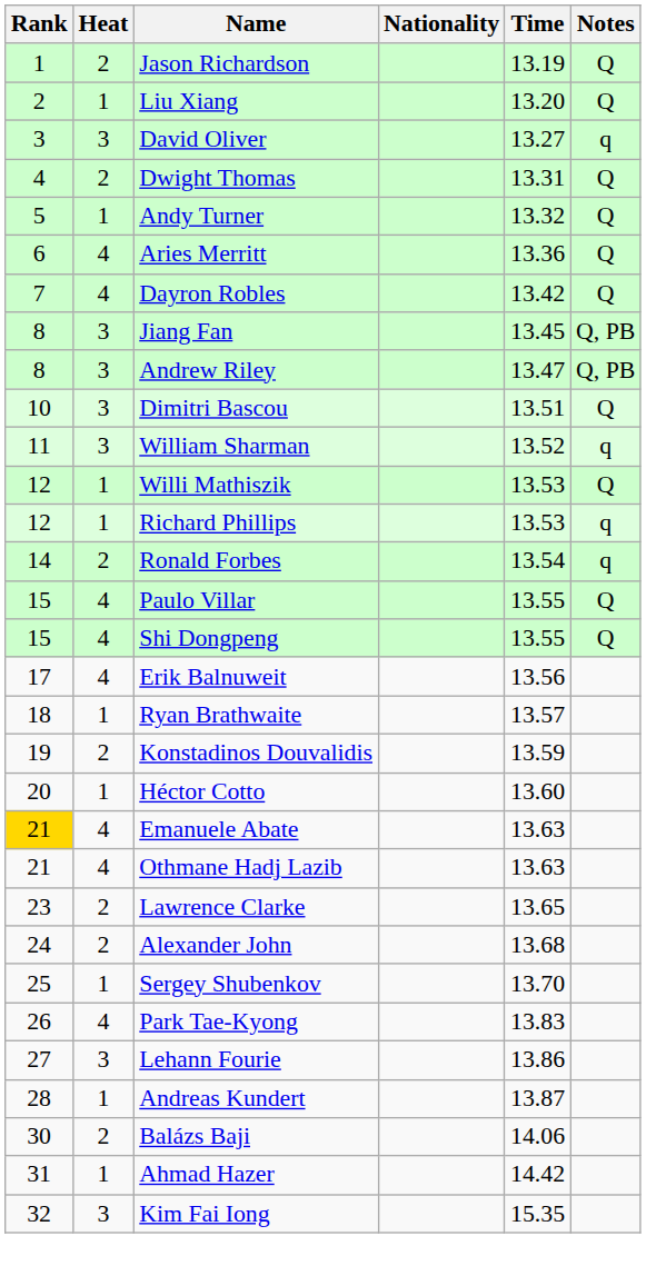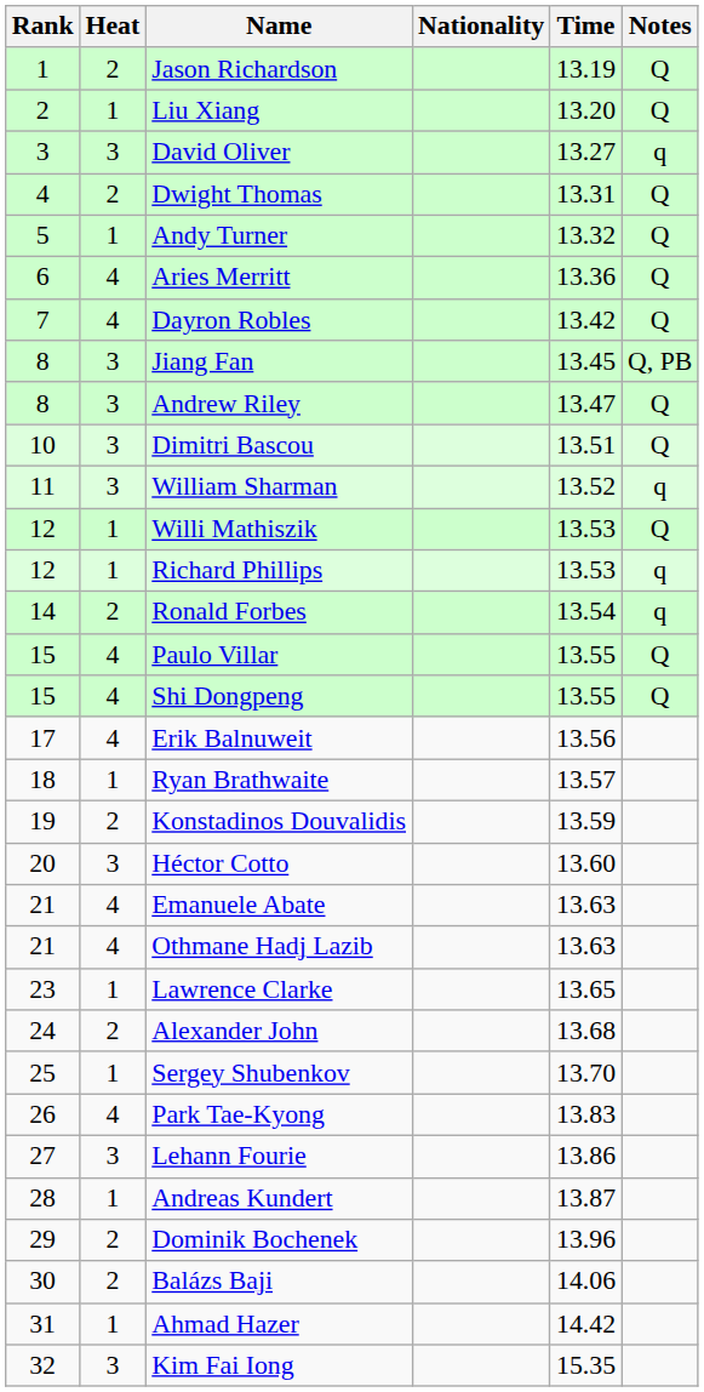Andrew Riley | Notes: Q, PB -> Q
Héctor Cotto | Heat: 1 -> 3
Emanuele Abate | Rank: gold background -> no background
Lawrence Clarke | Heat: 2 -> 1
+ row: 29 | 2 | Dominik Bochenek | 13.96
